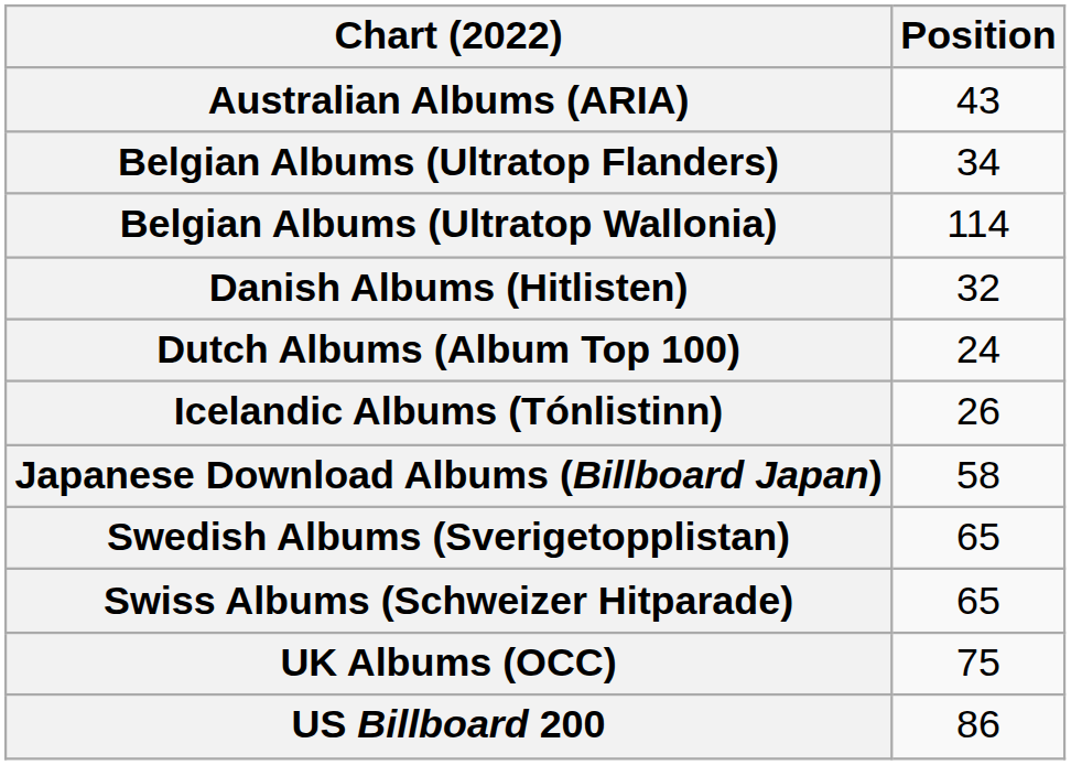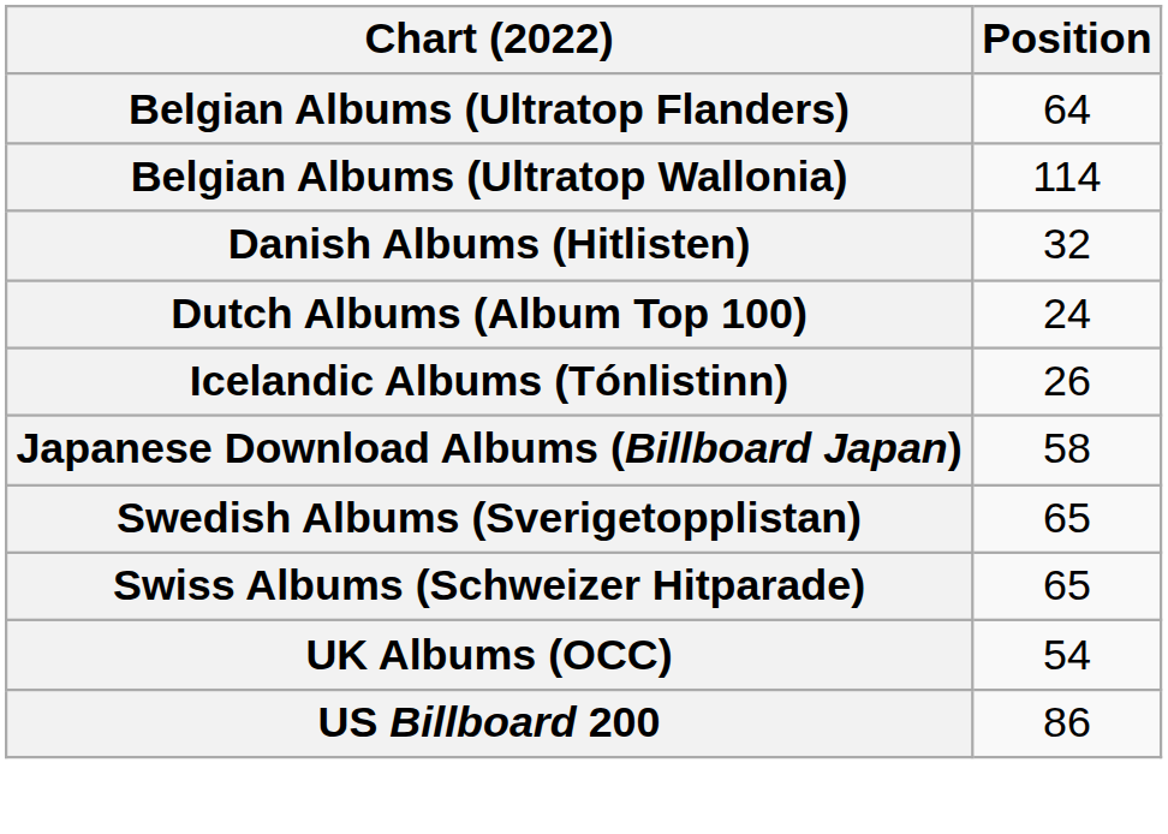- row: Australian Albums (ARIA) | 43
Belgian Albums (Ultratop Flanders) | Position: 34 -> 64
UK Albums (OCC) | Position: 75 -> 54
